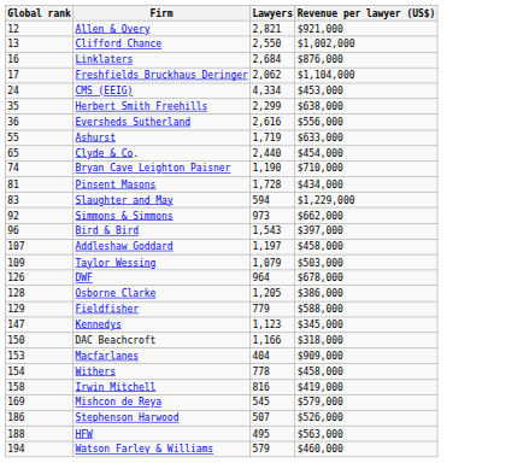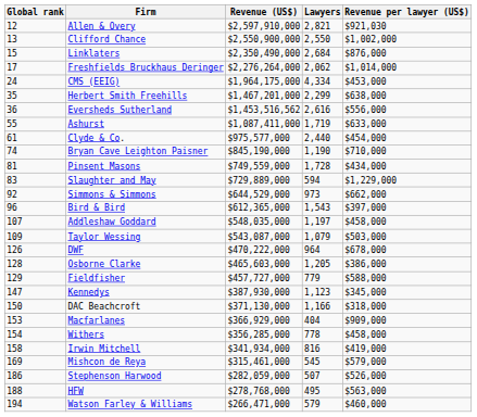+ column: Revenue (US$) | $2,597,910,000 | $2,550,900,000 | $2,350,490,000 | $2,276,264,000 | $1,964,175,000 | $1,467,201,000 | $1,453,516,562 | $1,087,411,000 | $975,577,000 | $845,190,000 | $749,559,000 | $729,889,000 | $644,529,000 | $612,365,000 | $548,035,000 | $543,087,000 | $470,222,000 | $465,603,000 | $457,727,000 | $387,930,000 | $371,130,000 | $366,929,000 | $356,285,000 | $341,934,000 | $315,461,000 | $282,059,000 | $278,768,000 | $266,471,000
Allen & Overy | Revenue per lawyer (US$): $921,000 -> $921,030
Linklaters | Global rank: 16 -> 15
Freshfields Bruckhaus Deringer | Revenue per lawyer (US$): $1,104,000 -> $1,014,000
Clyde & Co. | Global rank: 65 -> 61
